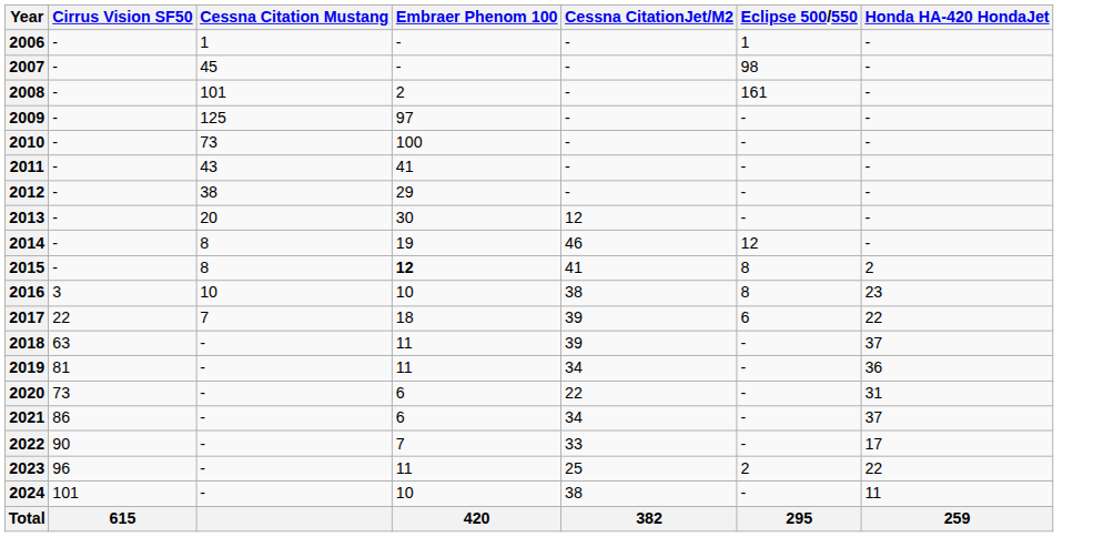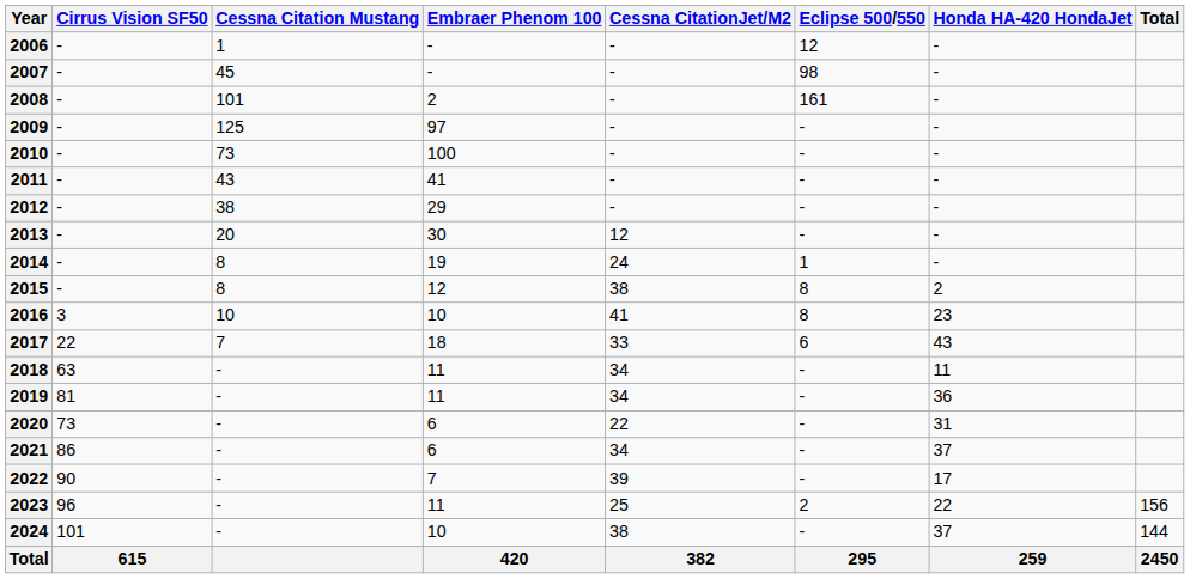+ column: Total | 156 | 144 | 2450
2006 | Eclipse 500/550: 1 -> 12
2014 | Cessna CitationJet/M2: 46 -> 24
2014 | Eclipse 500/550: 12 -> 1
2015 | Embraer Phenom 100: bold -> normal
2015 | Cessna CitationJet/M2: 41 -> 38
2016 | Cessna CitationJet/M2: 38 -> 41
2017 | Cessna CitationJet/M2: 39 -> 33
2017 | Honda HA-420 HondaJet: 22 -> 43
2018 | Cessna CitationJet/M2: 39 -> 34
2018 | Honda HA-420 HondaJet: 37 -> 11
2022 | Cessna CitationJet/M2: 33 -> 39
2024 | Honda HA-420 HondaJet: 11 -> 37
